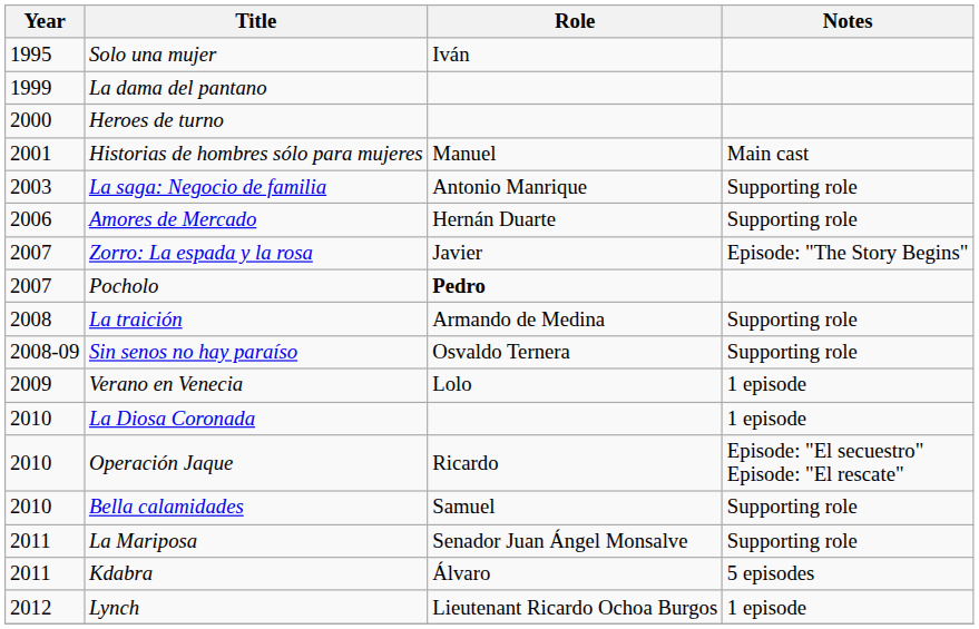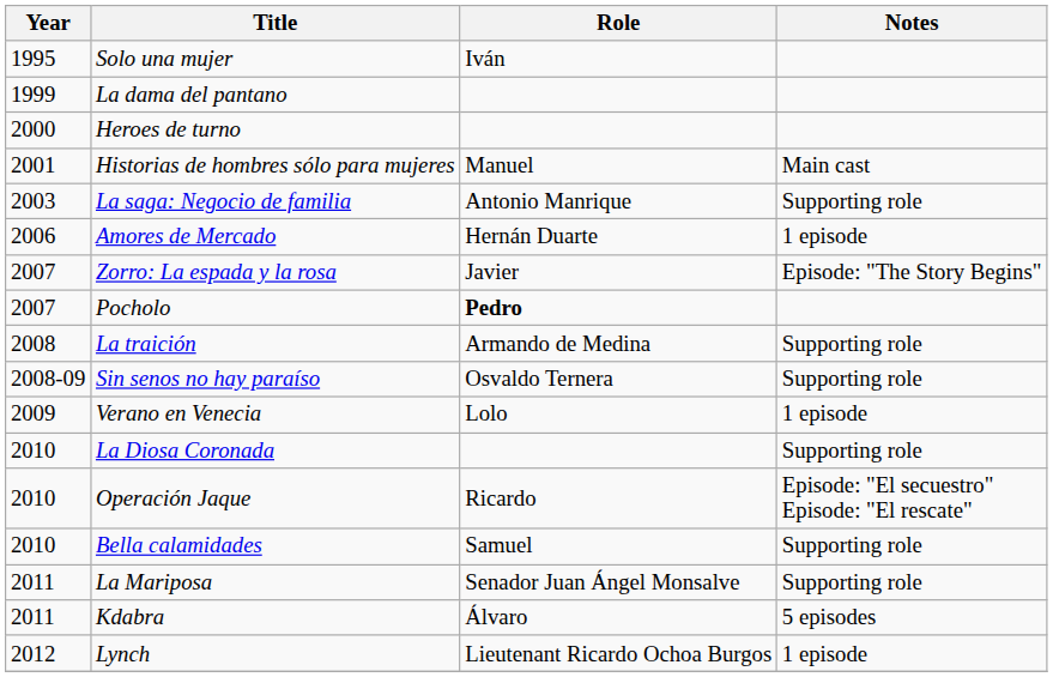Amores de Mercado | Notes: Supporting role -> 1 episode
La Diosa Coronada | Notes: 1 episode -> Supporting role
